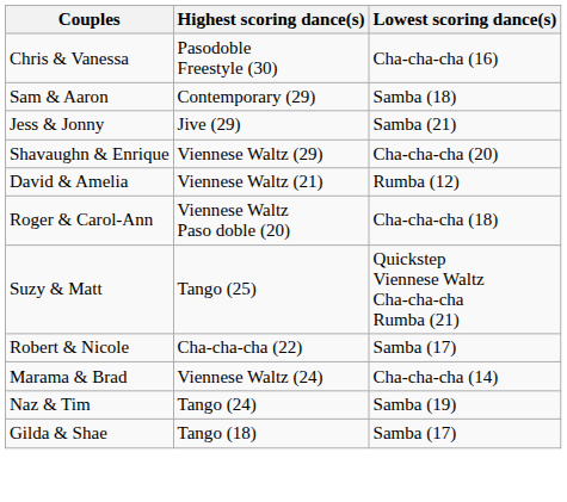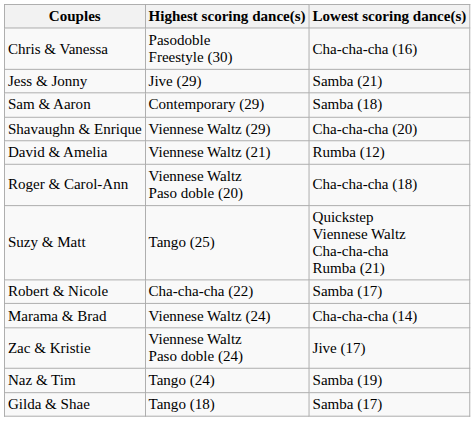rows swapped: Sam & Aaron <-> Jess & Jonny
+ row: Zac & Kristie | Viennese Waltz Paso doble (24) | Jive (17)
